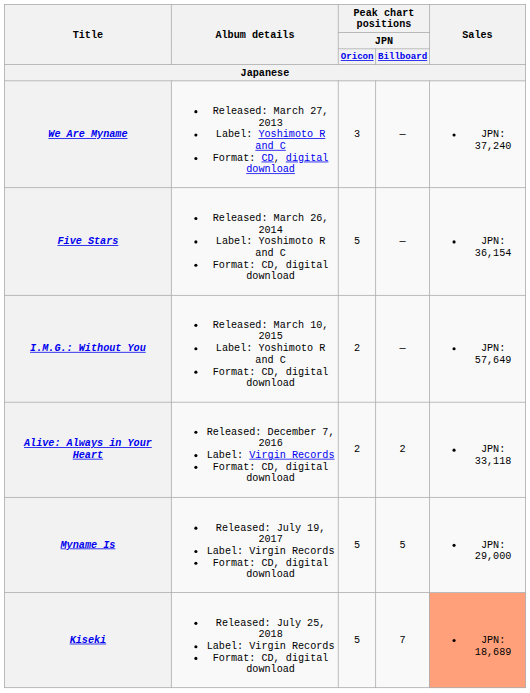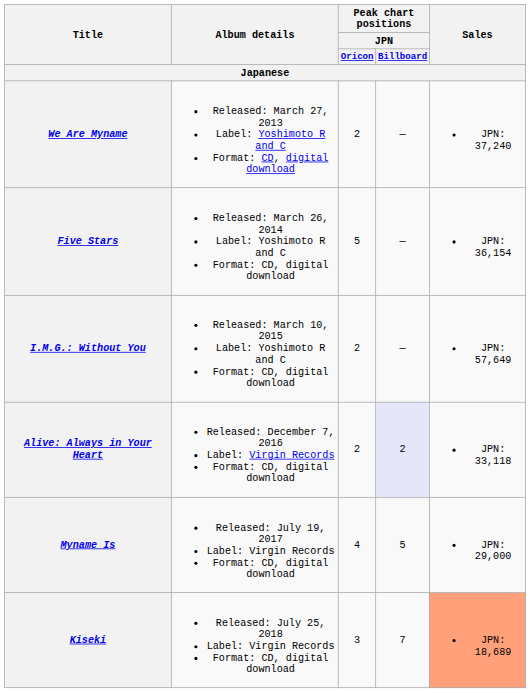We Are Myname | Peak chart positions / JPN / Oricon: 3 -> 2
Alive: Always in Your Heart | Peak chart positions / JPN / Billboard: no background -> lavender background
Myname Is | Peak chart positions / JPN / Oricon: 5 -> 4
Kiseki | Peak chart positions / JPN / Oricon: 5 -> 3
